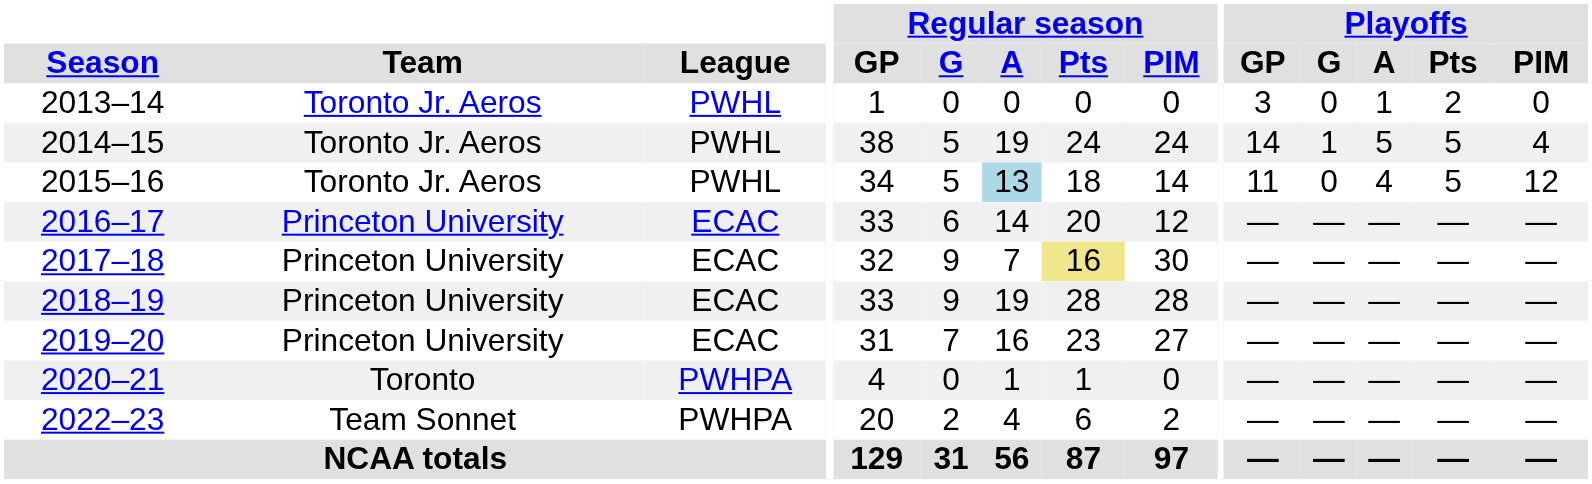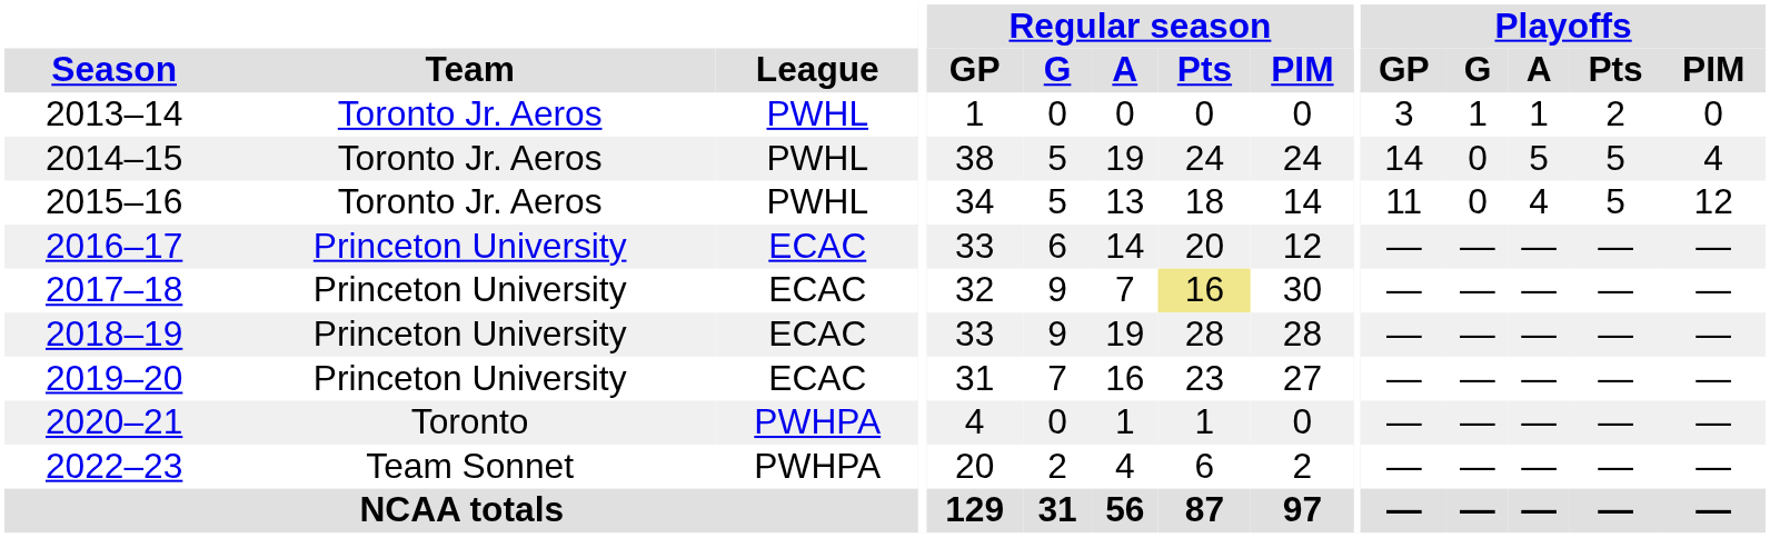2013–14 | Playoffs / G: 0 -> 1
2014–15 | Playoffs / G: 1 -> 0
2015–16 | Regular season / A: lightblue background -> no background
